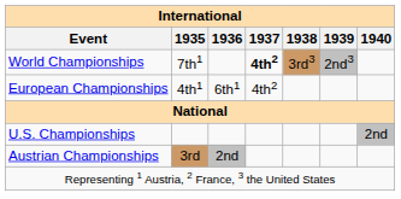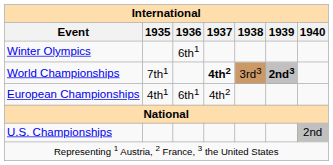+ row: Winter Olympics | 6th1
World Championships | 1939: normal -> bold
- row: Austrian Championships | 3rd | 2nd
